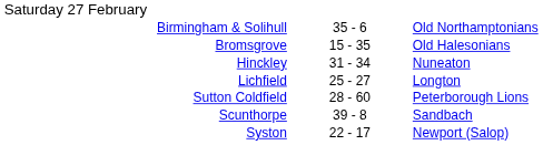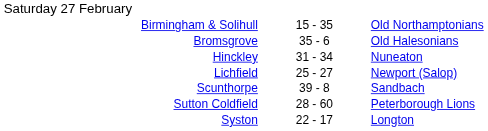Birmingham & Solihull | column 2: 35 - 6 -> 15 - 35
Bromsgrove | column 2: 15 - 35 -> 35 - 6
Lichfield | column 3: Longton -> Newport (Salop)
rows swapped: Scunthorpe <-> Sutton Coldfield
Syston | column 3: Newport (Salop) -> Longton
